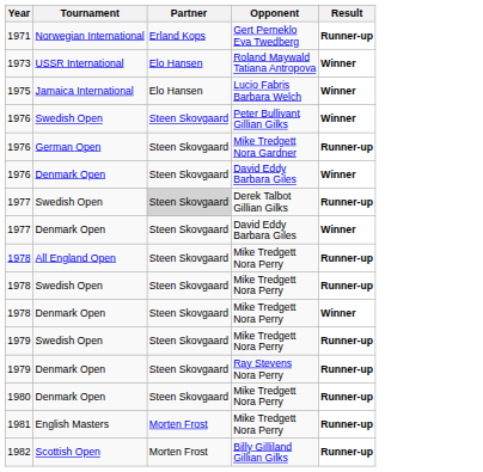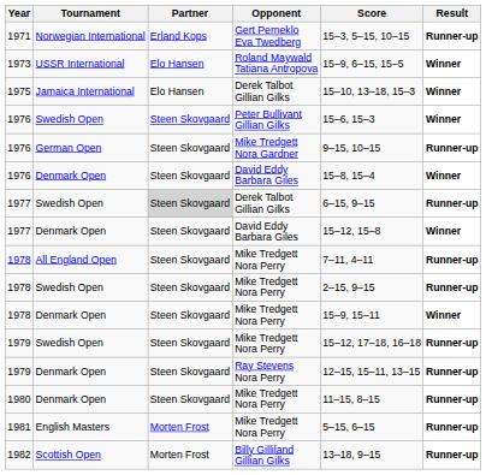+ column: Score | 15–3, 5–15, 10–15 | 15–9, 6–15, 15–5 | 15–10, 13–18, 15–3 | 15–6, 15–3 | 9–15, 10–15 | 15–8, 15–4 | 6–15, 9–15 | 15–12, 15–8 | 7–11, 4–11 | 2–15, 9–15 | 15–9, 15–11 | 15–12, 17–18, 16–18 | 12–15, 15–11, 13–15 | 11–15, 8–15 | 5–15, 6–15 | 13–18, 9–15
1975 | Opponent: Lucio Fabris Barbara Welch -> Derek Talbot Gillian Gilks
